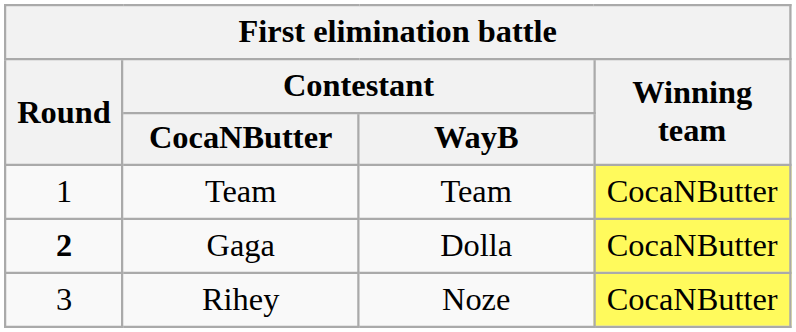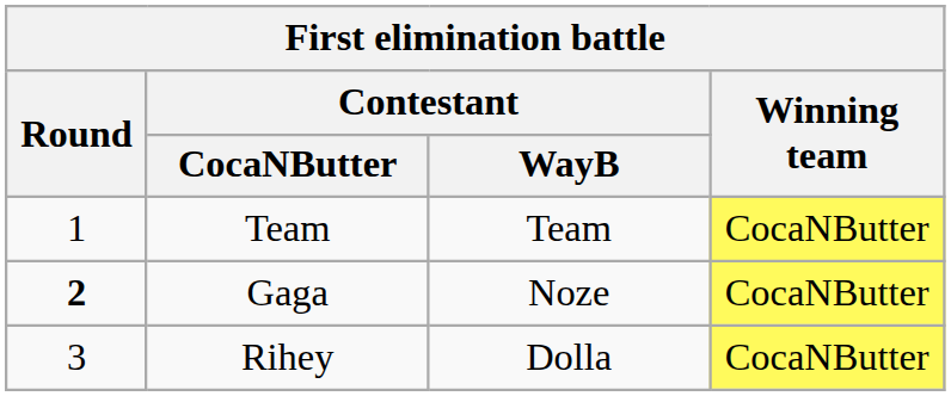Gaga | Contestant / WayB: Dolla -> Noze
Rihey | Contestant / WayB: Noze -> Dolla
